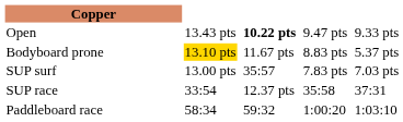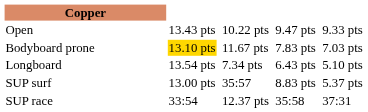Open | column 5: bold -> normal
Bodyboard prone | column 7: 8.83 pts -> 7.83 pts
Bodyboard prone | column 9: 5.37 pts -> 7.03 pts
+ row: Longboard | 13.54 pts | 7.34 pts | 6.43 pts | 5.10 pts
SUP surf | column 7: 7.83 pts -> 8.83 pts
SUP surf | column 9: 7.03 pts -> 5.37 pts
- row: Paddleboard race | 58:34 | 59:32 | 1:00:20 | 1:03:10
